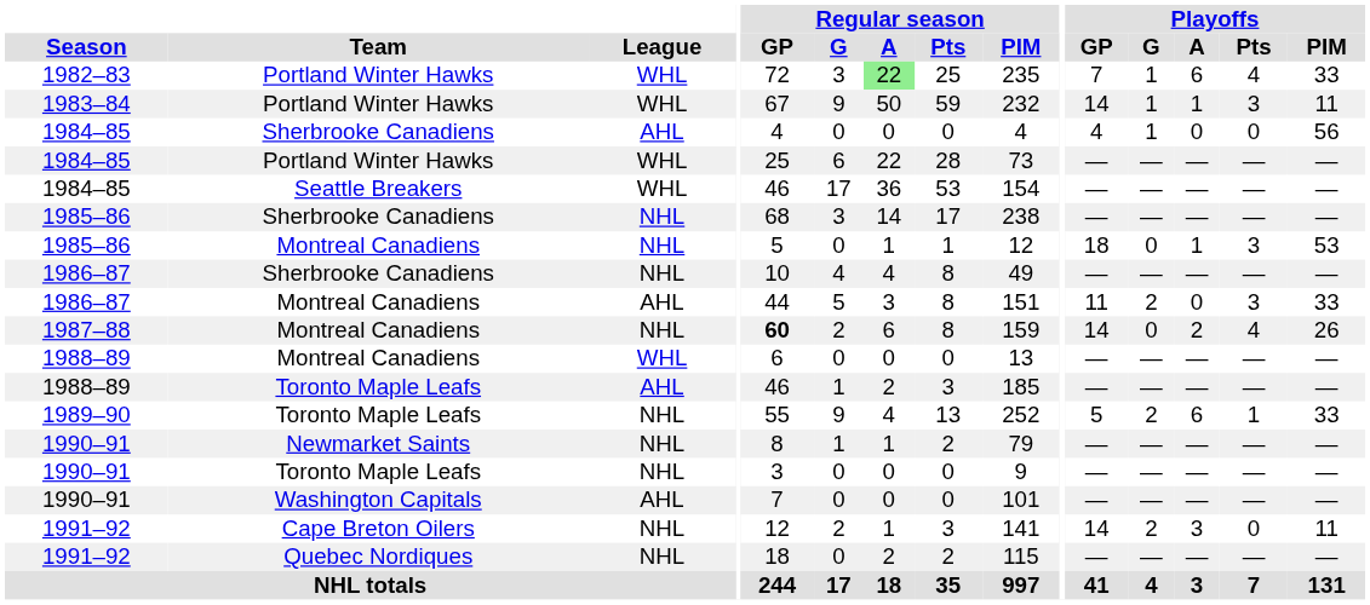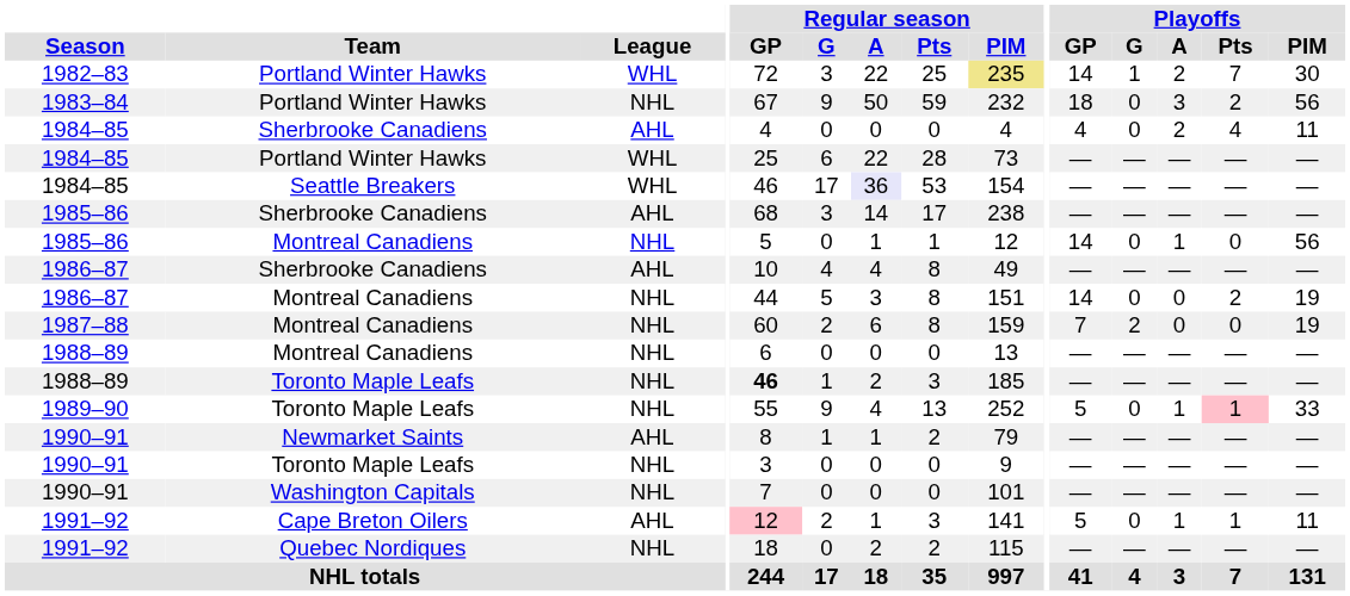1982–83 | Regular season / A: lightgreen background -> no background
1982–83 | Regular season / PIM: no background -> khaki background
1982–83 | Playoffs / GP: 7 -> 14
1982–83 | Playoffs / A: 6 -> 2
1982–83 | Playoffs / Pts: 4 -> 7
1982–83 | Playoffs / PIM: 33 -> 30
1983–84 | League: WHL -> NHL
1983–84 | Playoffs / GP: 14 -> 18
1983–84 | Playoffs / G: 1 -> 0
1983–84 | Playoffs / A: 1 -> 3
1983–84 | Playoffs / Pts: 3 -> 2
1983–84 | Playoffs / PIM: 11 -> 56
1984–85 / Sherbrooke Canadiens | Playoffs / G: 1 -> 0
1984–85 / Sherbrooke Canadiens | Playoffs / A: 0 -> 2
1984–85 / Sherbrooke Canadiens | Playoffs / Pts: 0 -> 4
1984–85 / Sherbrooke Canadiens | Playoffs / PIM: 56 -> 11
1984–85 / Seattle Breakers | Regular season / A: no background -> lavender background
1985–86 / Sherbrooke Canadiens | League: NHL -> AHL
1985–86 / Montreal Canadiens | Playoffs / GP: 18 -> 14
1985–86 / Montreal Canadiens | Playoffs / Pts: 3 -> 0
1985–86 / Montreal Canadiens | Playoffs / PIM: 53 -> 56
1986–87 / Sherbrooke Canadiens | League: NHL -> AHL
1986–87 / Montreal Canadiens | League: AHL -> NHL
1986–87 / Montreal Canadiens | Playoffs / GP: 11 -> 14
1986–87 / Montreal Canadiens | Playoffs / G: 2 -> 0
1986–87 / Montreal Canadiens | Playoffs / Pts: 3 -> 2
1986–87 / Montreal Canadiens | Playoffs / PIM: 33 -> 19
1987–88 | Regular season / GP: bold -> normal
1987–88 | Playoffs / GP: 14 -> 7
1987–88 | Playoffs / G: 0 -> 2
1987–88 | Playoffs / A: 2 -> 0
1987–88 | Playoffs / Pts: 4 -> 0
1987–88 | Playoffs / PIM: 26 -> 19
1988–89 / Montreal Canadiens | League: WHL -> NHL
1988–89 / Toronto Maple Leafs | League: AHL -> NHL
1988–89 / Toronto Maple Leafs | Regular season / GP: normal -> bold
1989–90 | Playoffs / G: 2 -> 0
1989–90 | Playoffs / A: 6 -> 1
1989–90 | Playoffs / Pts: no background -> pink background
1990–91 / Newmarket Saints | League: NHL -> AHL
1990–91 / Washington Capitals | League: AHL -> NHL
1991–92 / Cape Breton Oilers | League: NHL -> AHL
1991–92 / Cape Breton Oilers | Regular season / GP: no background -> pink background
1991–92 / Cape Breton Oilers | Playoffs / GP: 14 -> 5
1991–92 / Cape Breton Oilers | Playoffs / G: 2 -> 0
1991–92 / Cape Breton Oilers | Playoffs / A: 3 -> 1
1991–92 / Cape Breton Oilers | Playoffs / Pts: 0 -> 1
